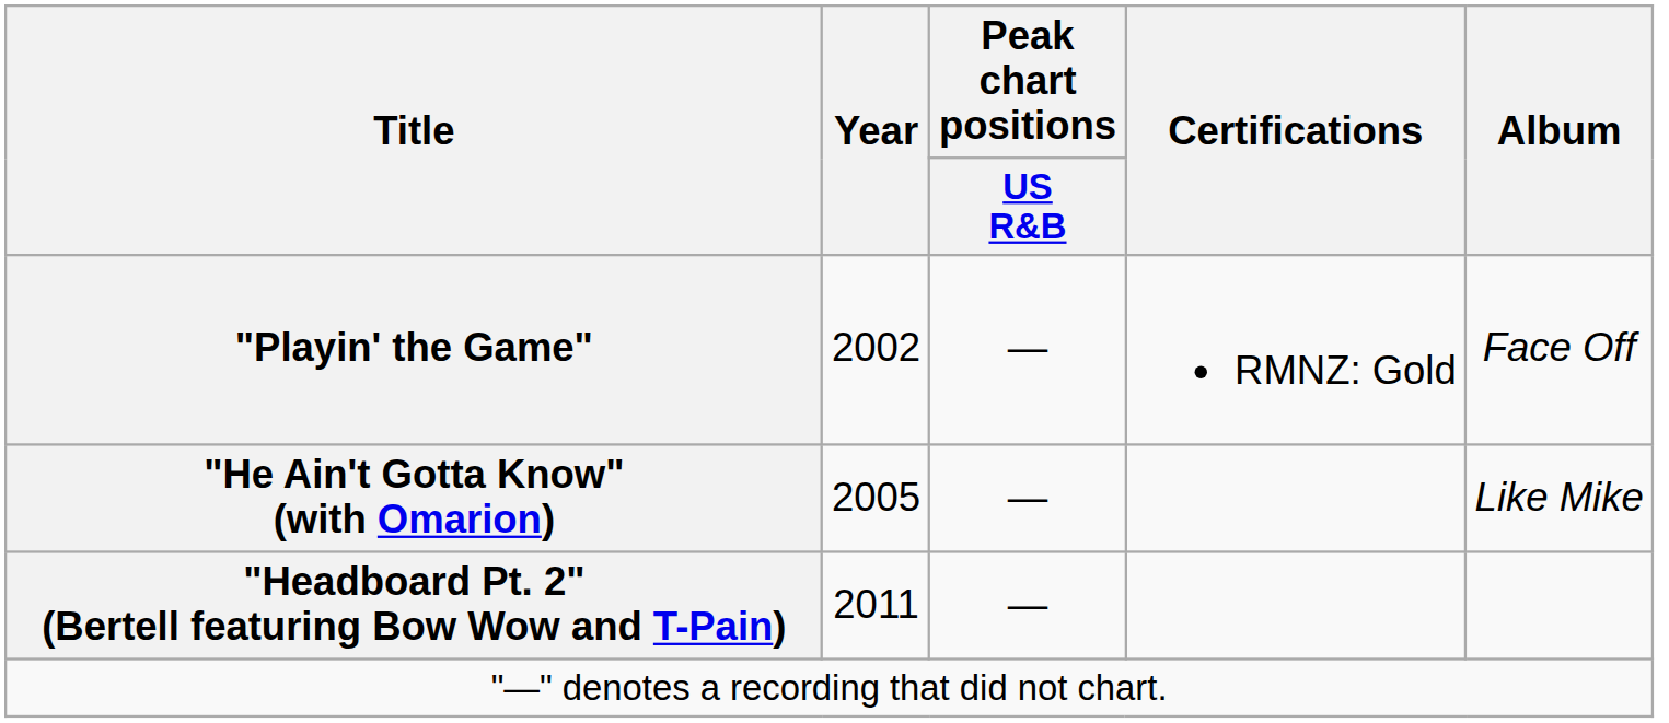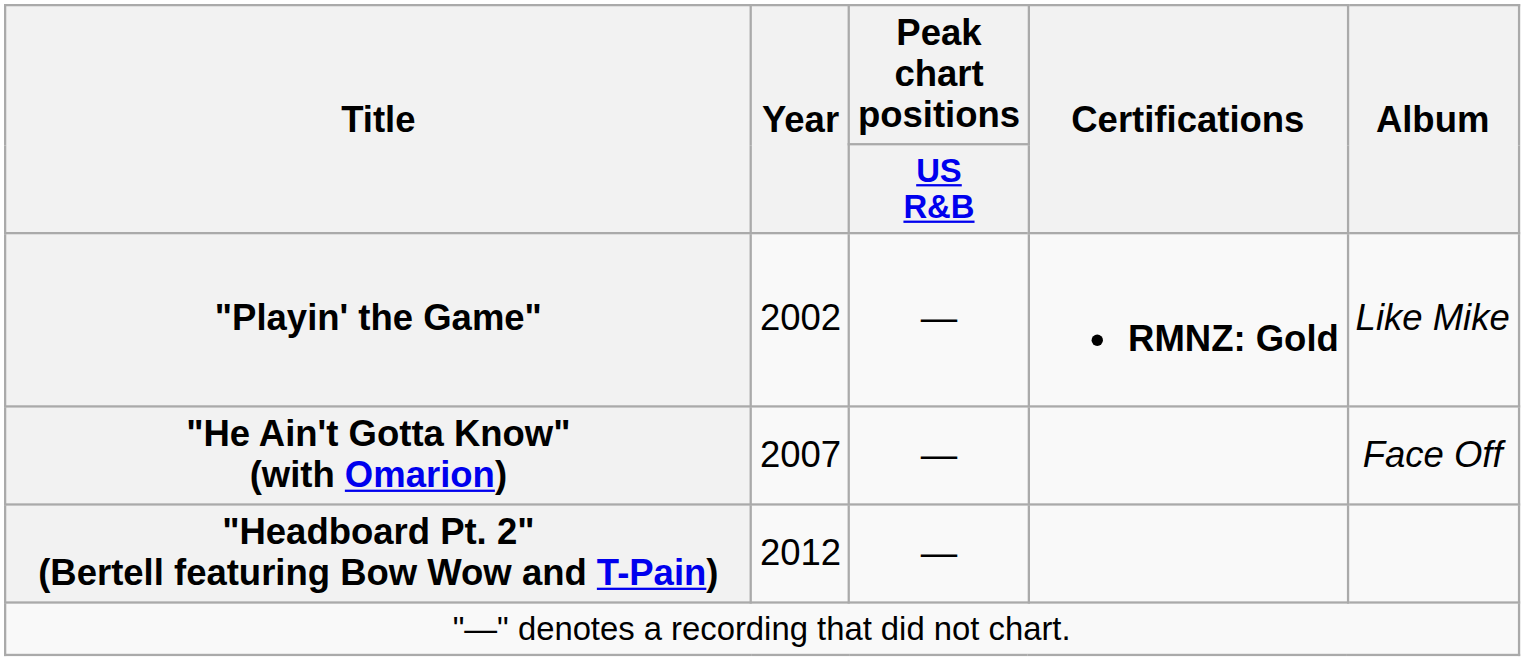"Playin' the Game" | Certifications: normal -> bold
"Playin' the Game" | Album: Face Off -> Like Mike
"He Ain't Gotta Know" (with Omarion) | Year: 2005 -> 2007
"He Ain't Gotta Know" (with Omarion) | Album: Like Mike -> Face Off
"Headboard Pt. 2" (Bertell featuring Bow Wow and T-Pain) | Year: 2011 -> 2012
